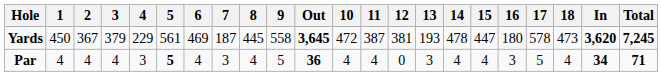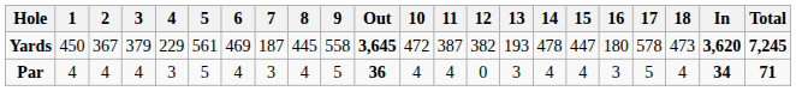Yards | 12: 381 -> 382
Par | 5: bold -> normal
